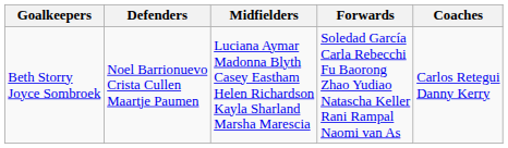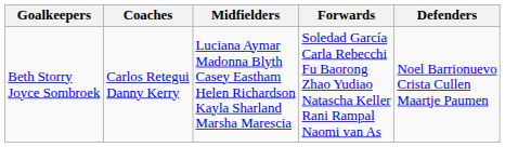columns swapped: Defenders <-> Coaches
